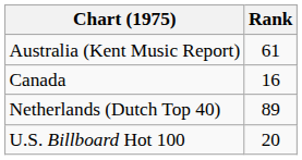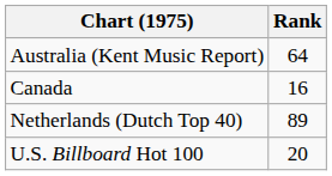Australia (Kent Music Report) | Rank: 61 -> 64
